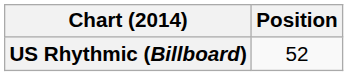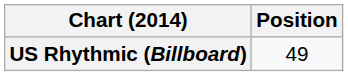US Rhythmic (Billboard) | Position: 52 -> 49
